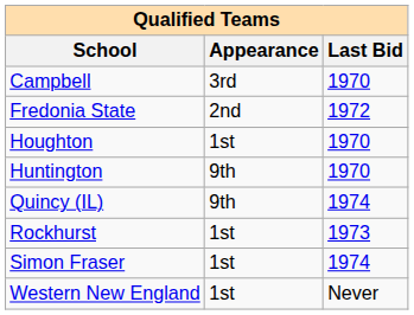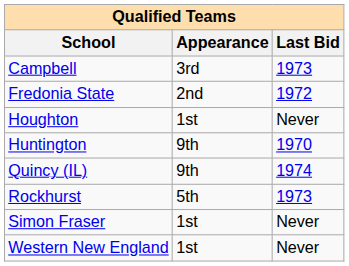Campbell | Last Bid: 1970 -> 1973
Houghton | Last Bid: 1970 -> Never
Rockhurst | Appearance: 1st -> 5th
Simon Fraser | Last Bid: 1974 -> Never
